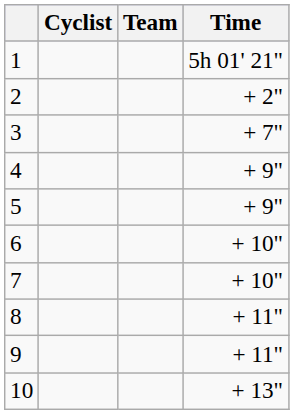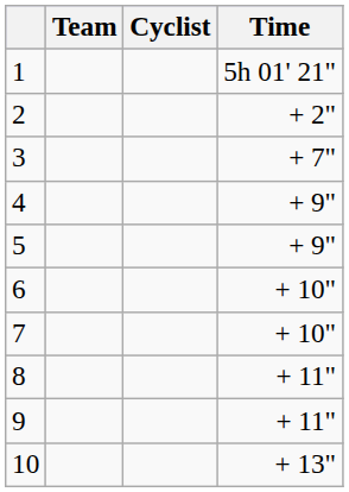columns swapped: Cyclist <-> Team
